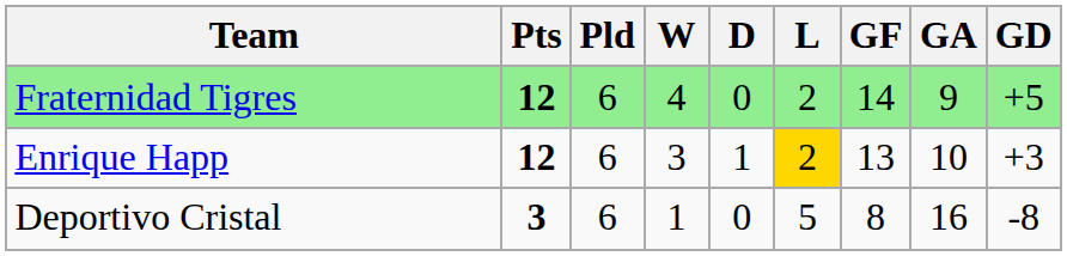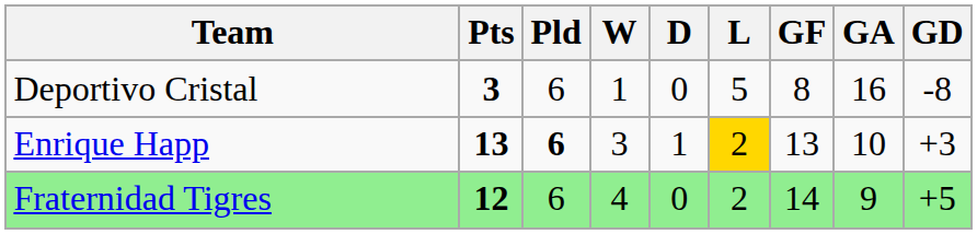rows swapped: Fraternidad Tigres <-> Deportivo Cristal
Enrique Happ | Pts: 12 -> 13
Enrique Happ | Pld: normal -> bold
